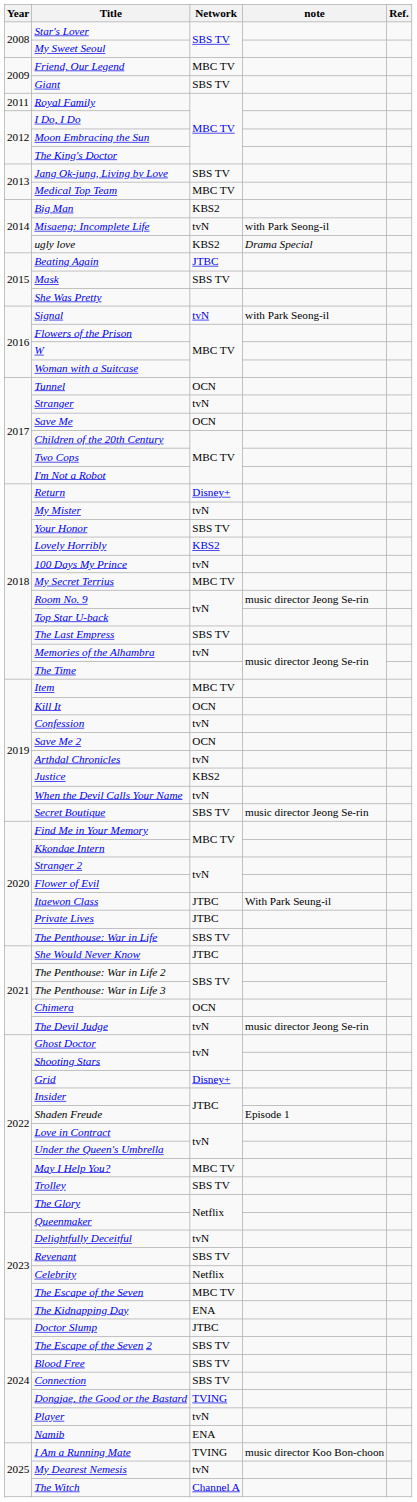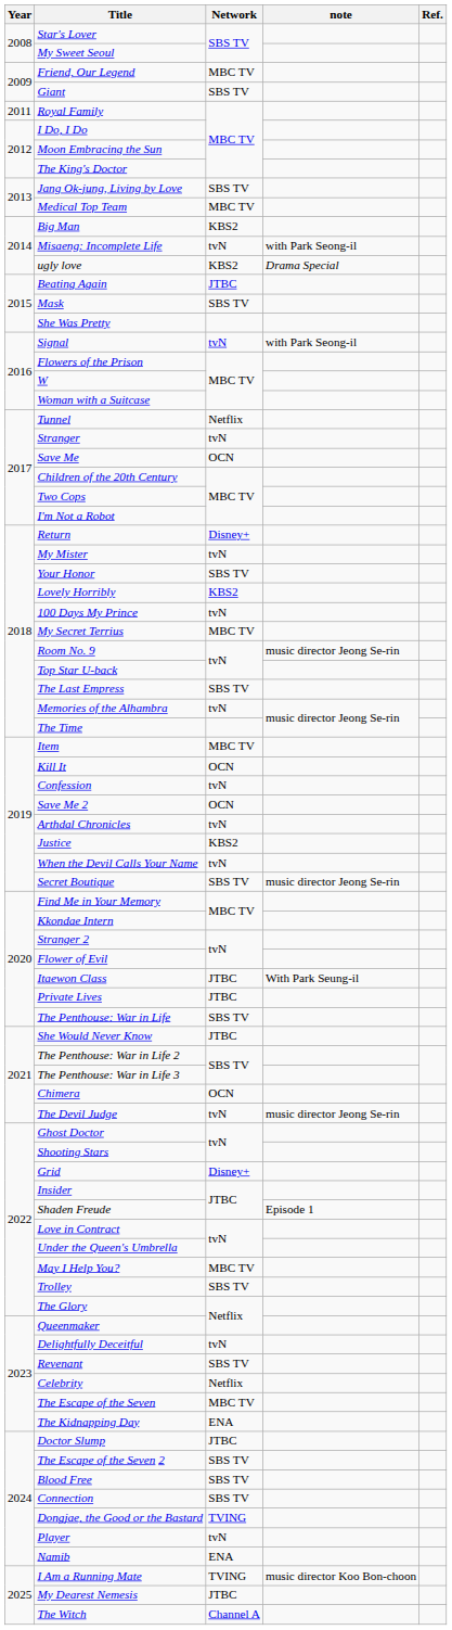Tunnel | Network: OCN -> Netflix
My Dearest Nemesis | Network: tvN -> JTBC
